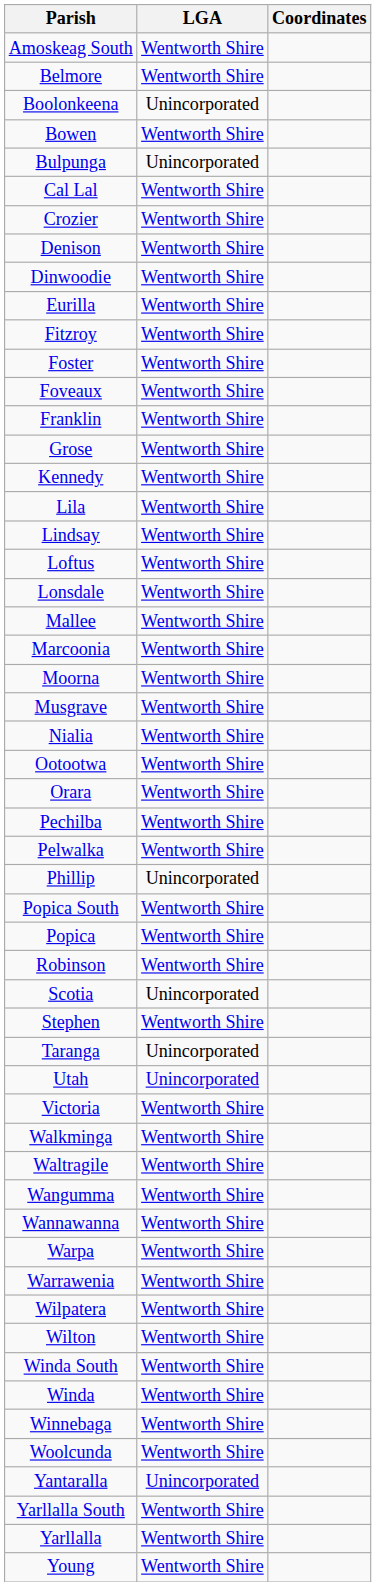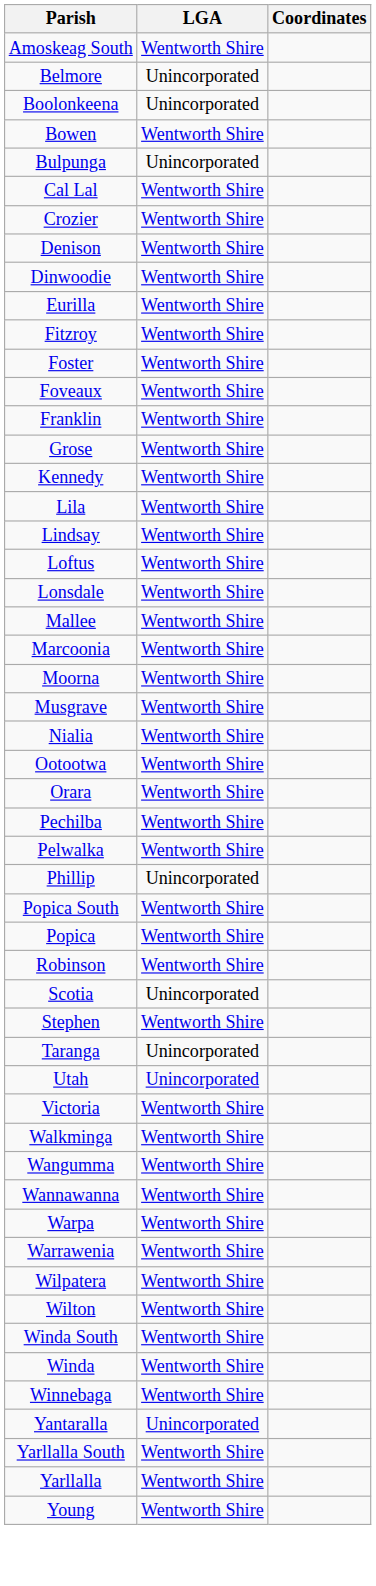Belmore | LGA: Wentworth Shire -> Unincorporated
- row: Waltragile | Wentworth Shire
- row: Woolcunda | Wentworth Shire
